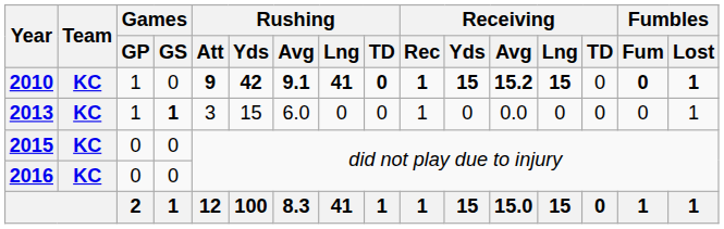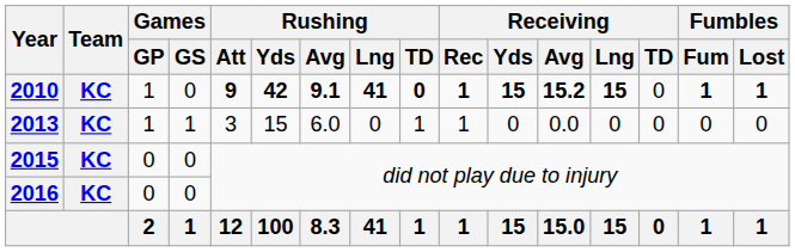2010 | Fumbles / Fum: 0 -> 1
2013 | Games / GS: bold -> normal
2013 | Rushing / TD: 0 -> 1
2013 | Fumbles / Lost: 1 -> 0
